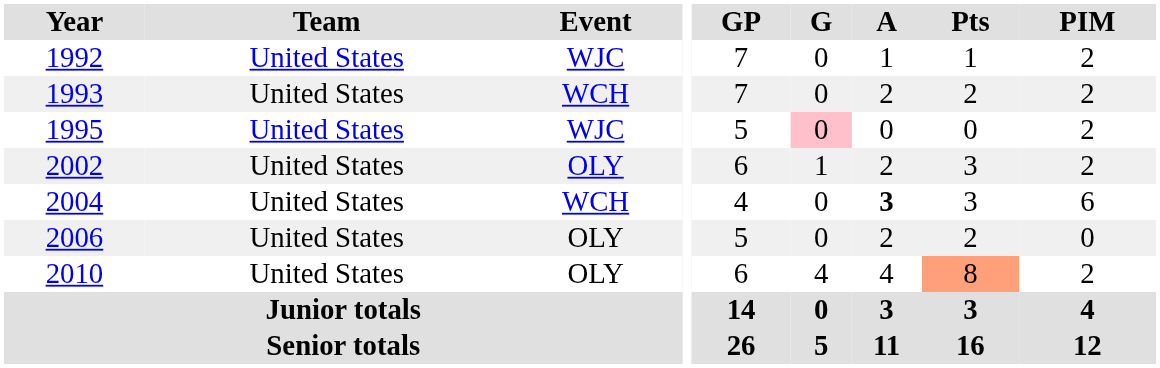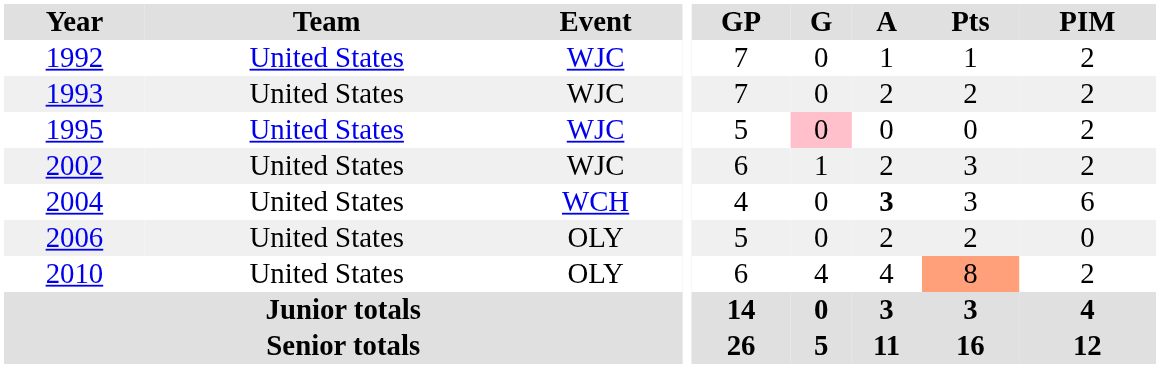1993 | Event: WCH -> WJC
2002 | Event: OLY -> WJC
